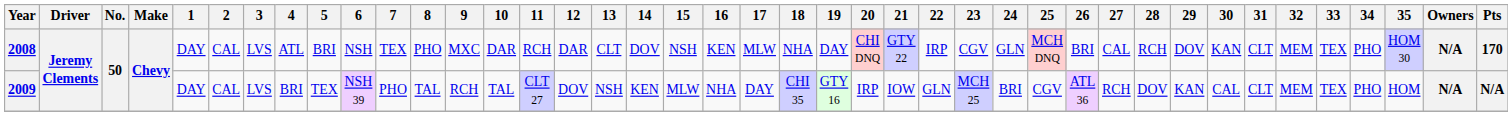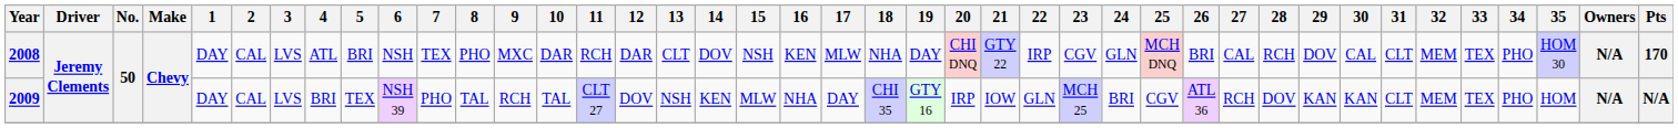2008 | 30: KAN -> CAL
2009 | 30: CAL -> KAN
